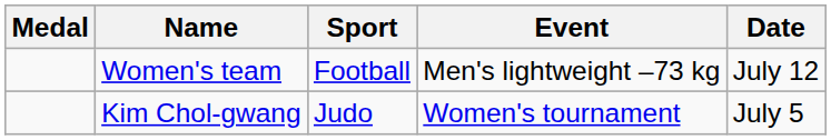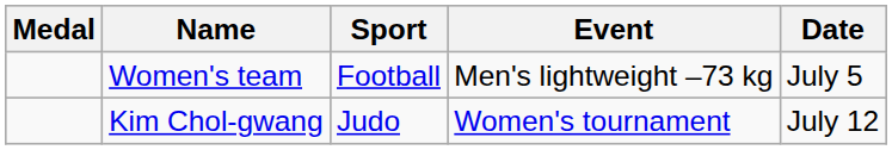Women's team | Date: July 12 -> July 5
Kim Chol-gwang | Date: July 5 -> July 12
